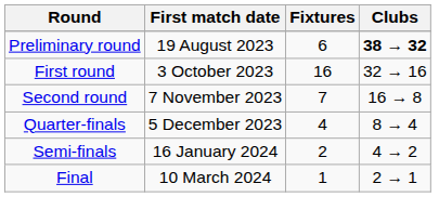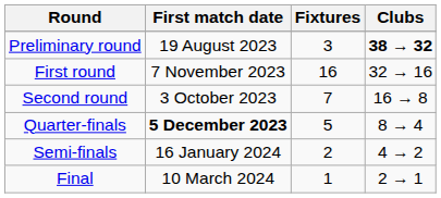Preliminary round | Fixtures: 6 -> 3
First round | First match date: 3 October 2023 -> 7 November 2023
Second round | First match date: 7 November 2023 -> 3 October 2023
Quarter-finals | First match date: normal -> bold
Quarter-finals | Fixtures: 4 -> 5
